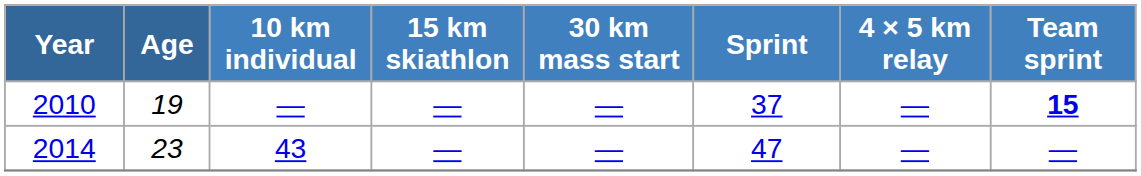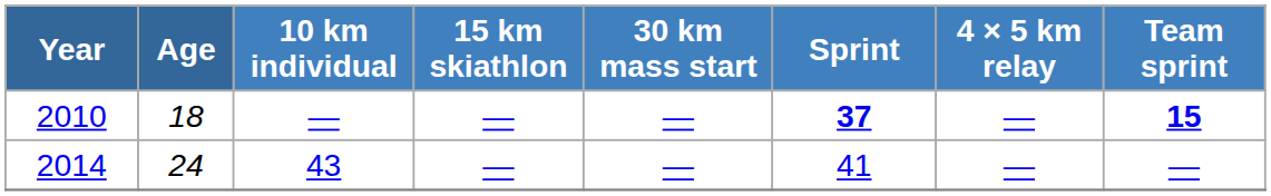2010 | Age: 19 -> 18
2010 | Sprint: normal -> bold
2014 | Age: 23 -> 24
2014 | Sprint: 47 -> 41
